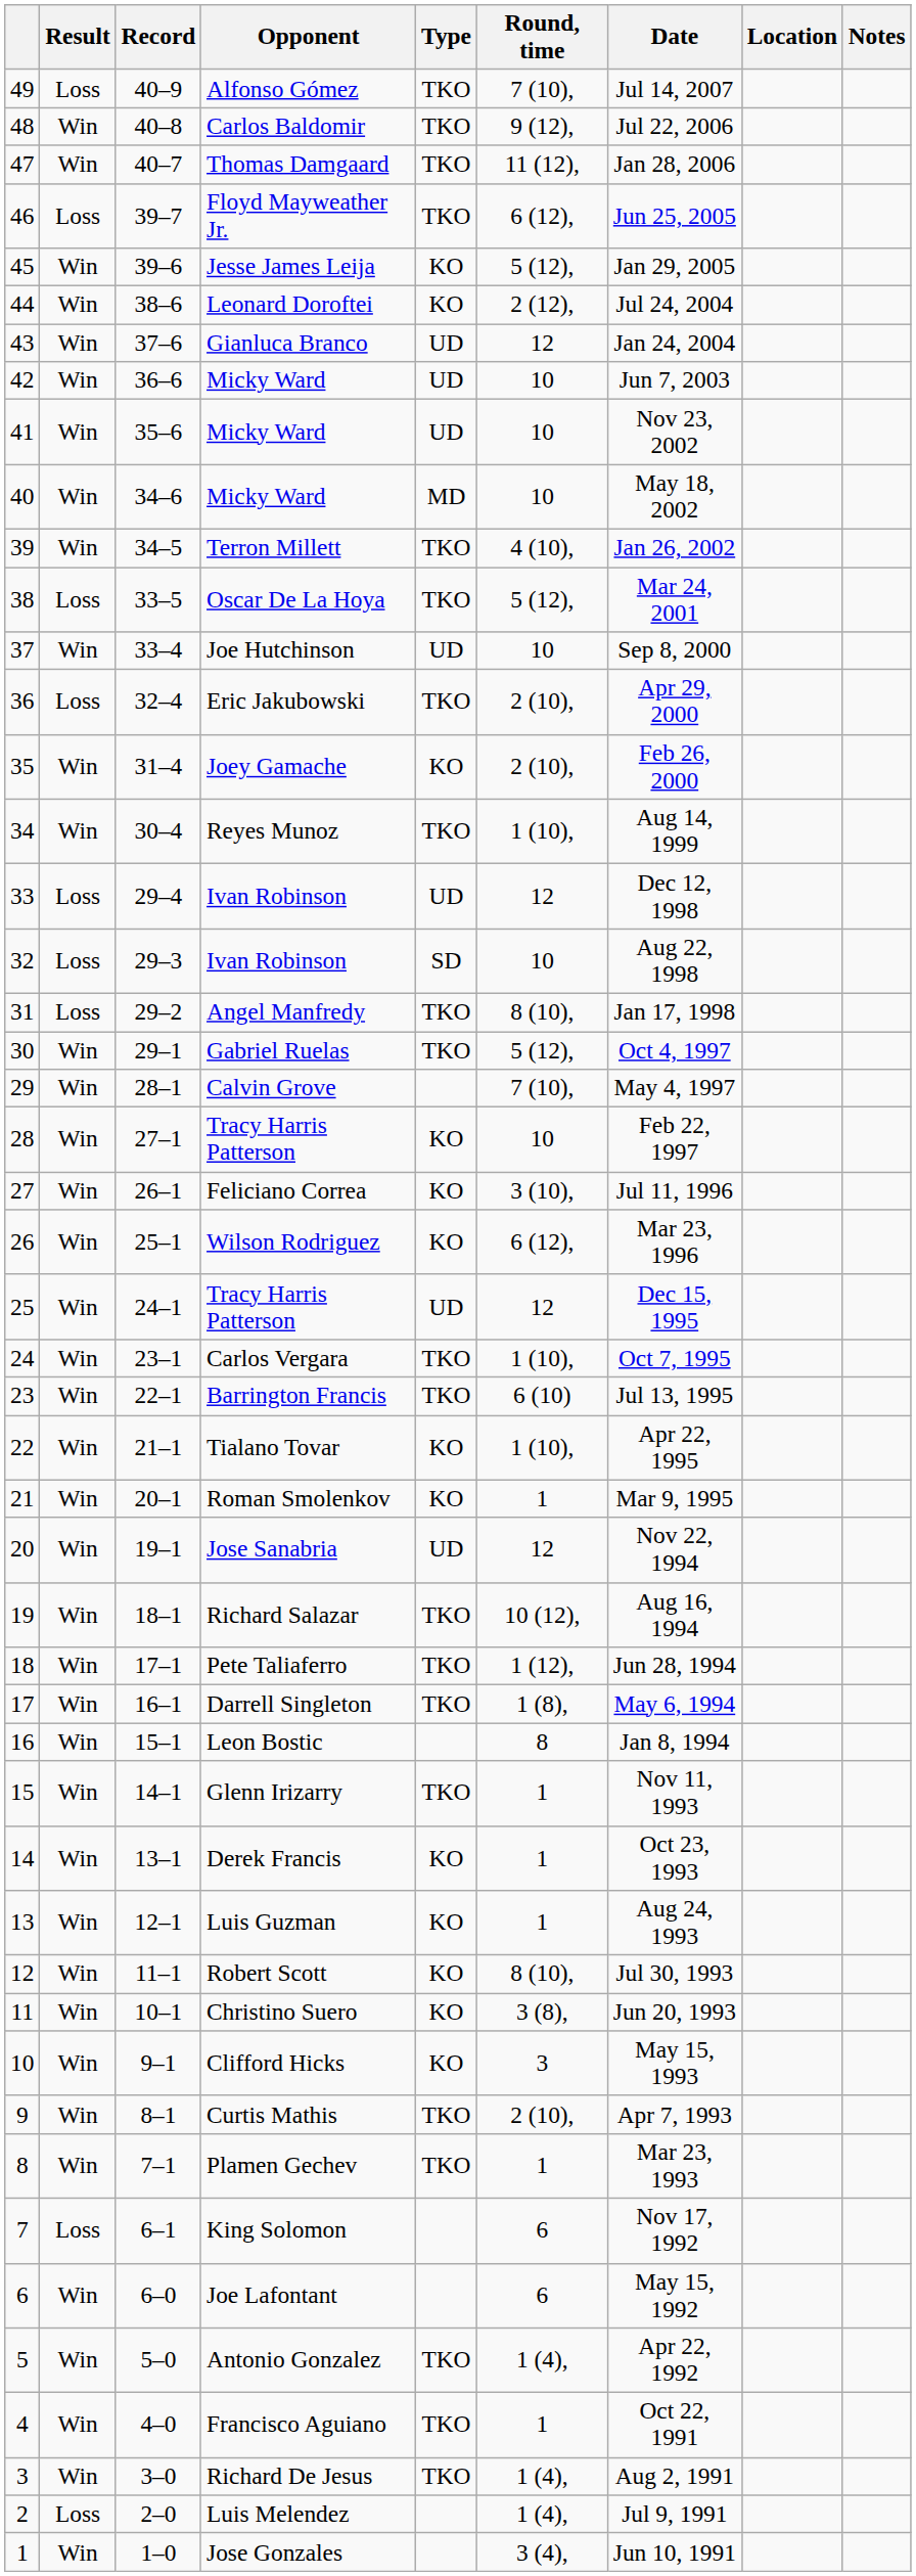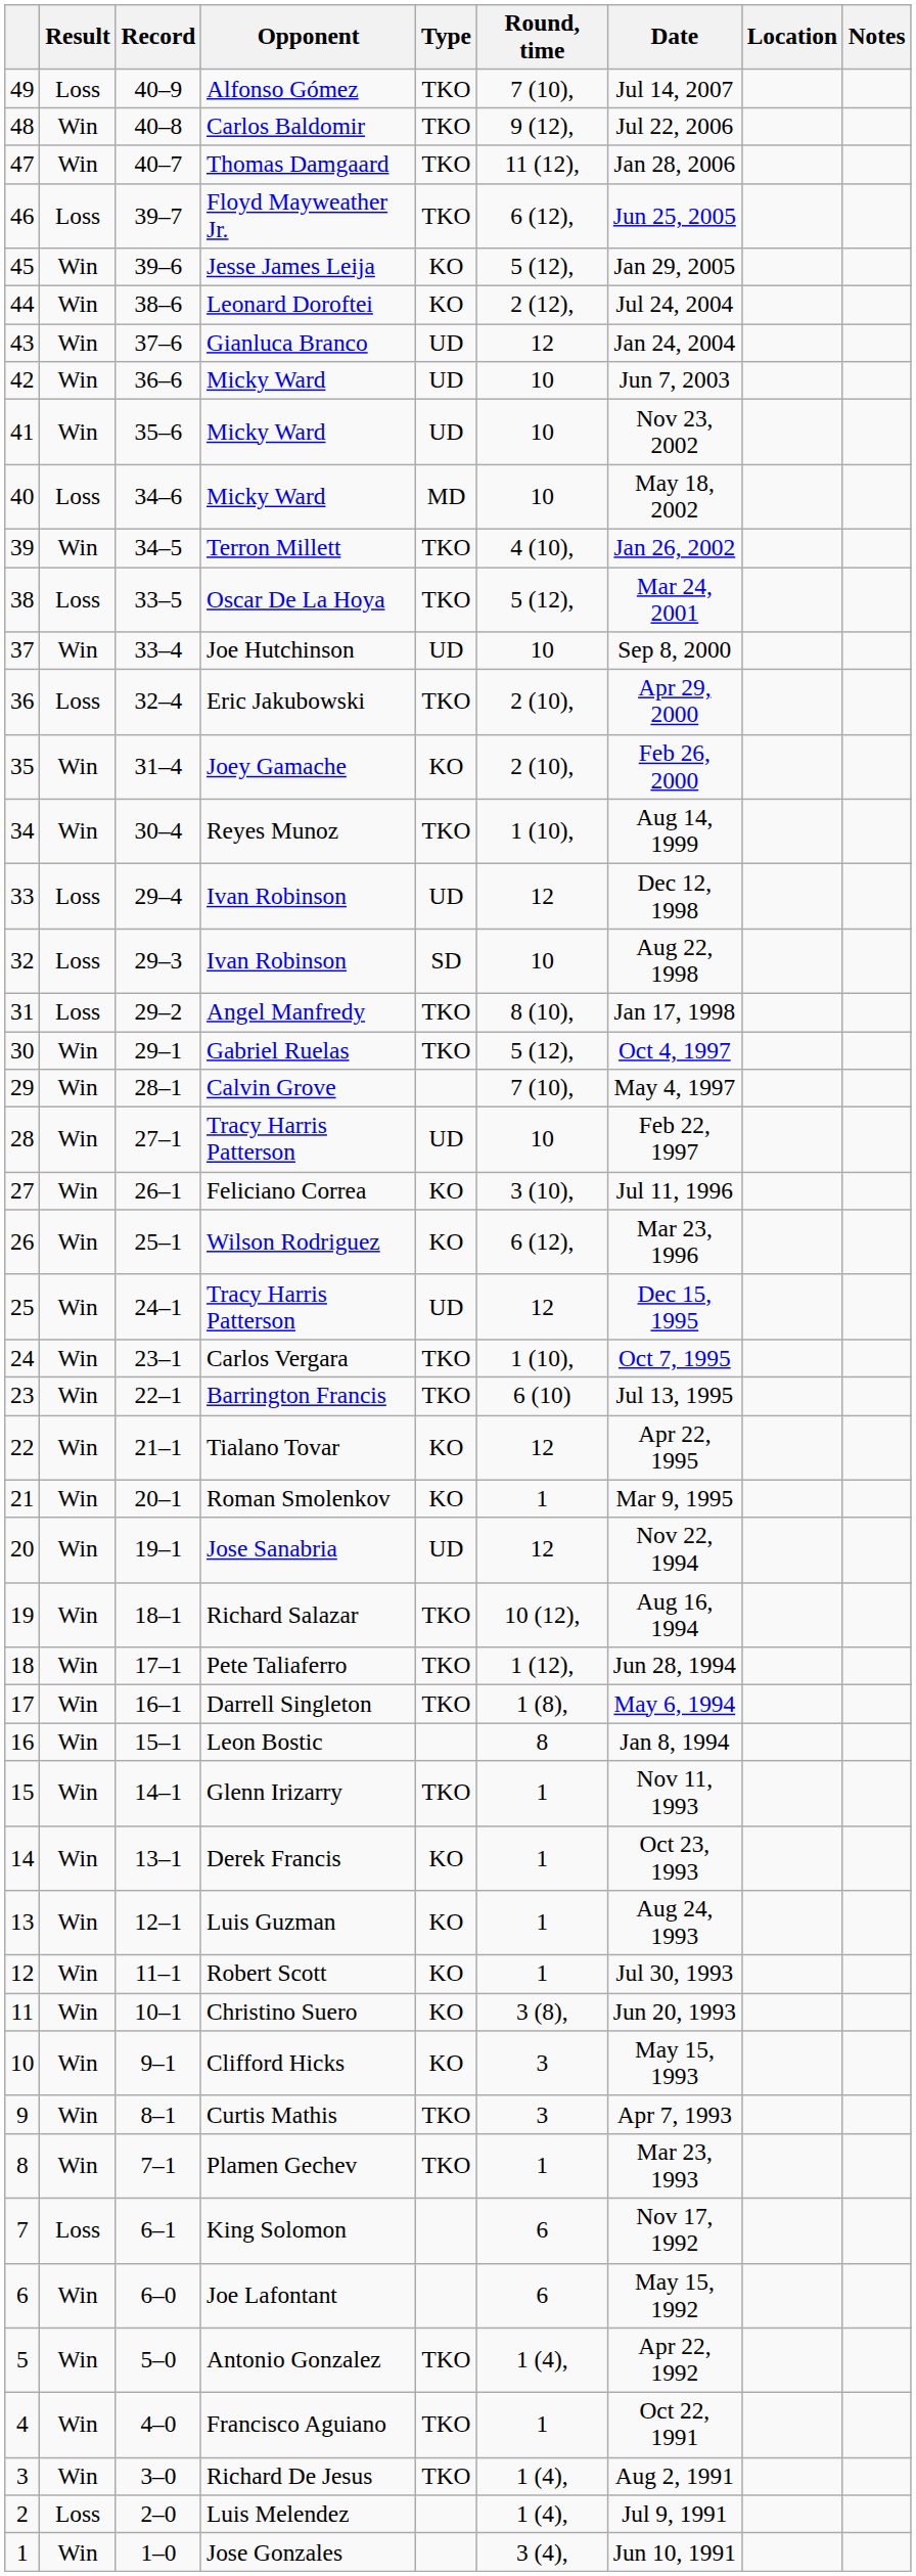40 / Micky Ward | Result: Win -> Loss
28 / Tracy Harris Patterson | Type: KO -> UD
Tialano Tovar | Round, time: 1 (10), -> 12
Robert Scott | Round, time: 8 (10), -> 1
Curtis Mathis | Round, time: 2 (10), -> 3
